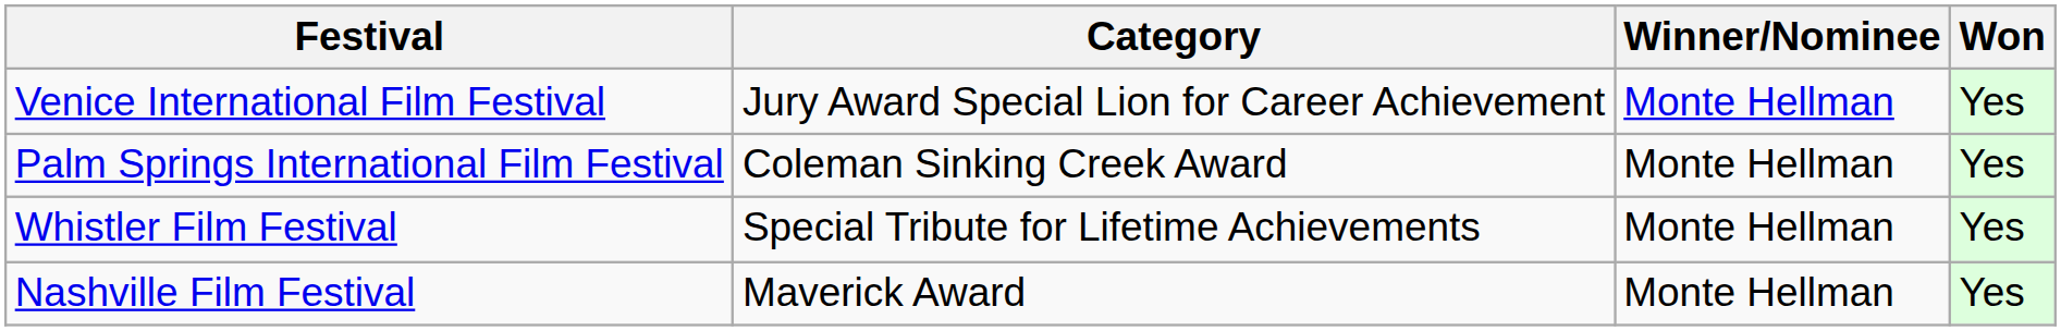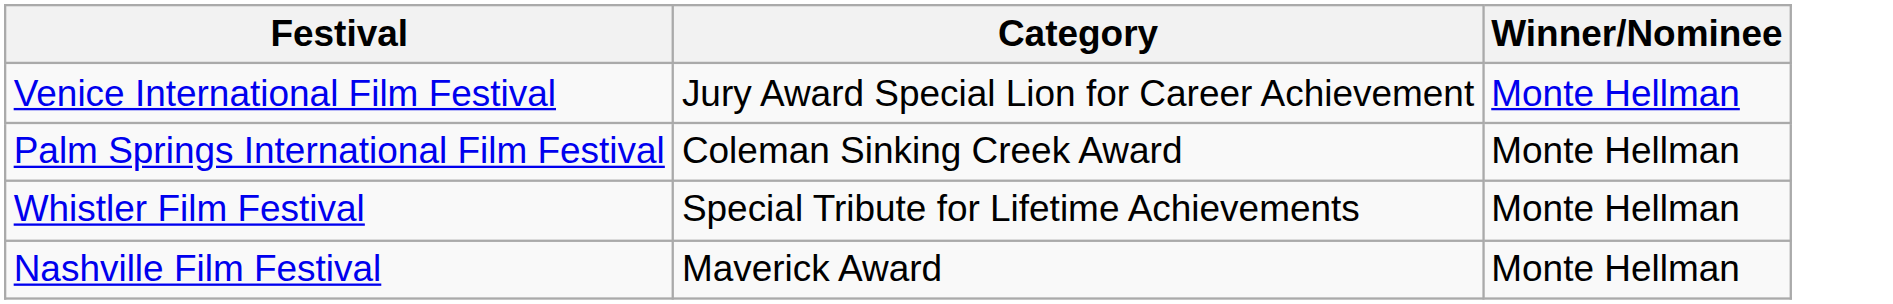- column: Won | Yes | Yes | Yes | Yes
